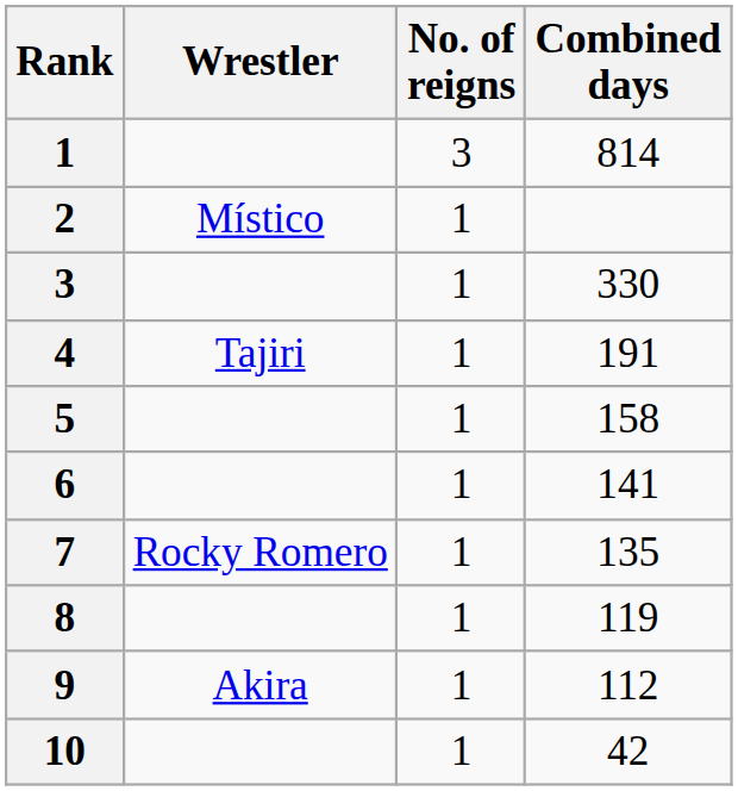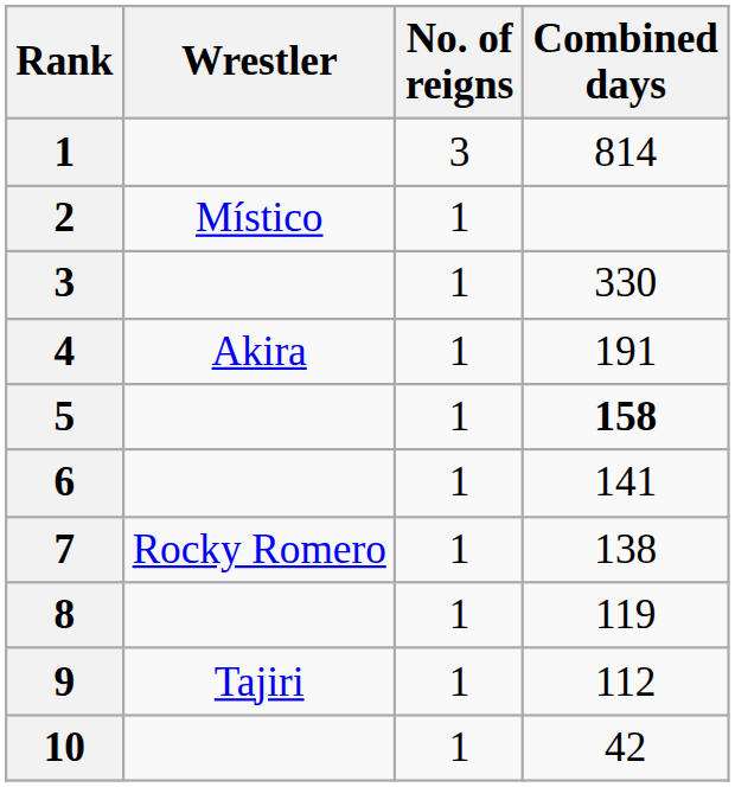4 | Wrestler: Tajiri -> Akira
5 | Combined days: normal -> bold
7 | Combined days: 135 -> 138
9 | Wrestler: Akira -> Tajiri
